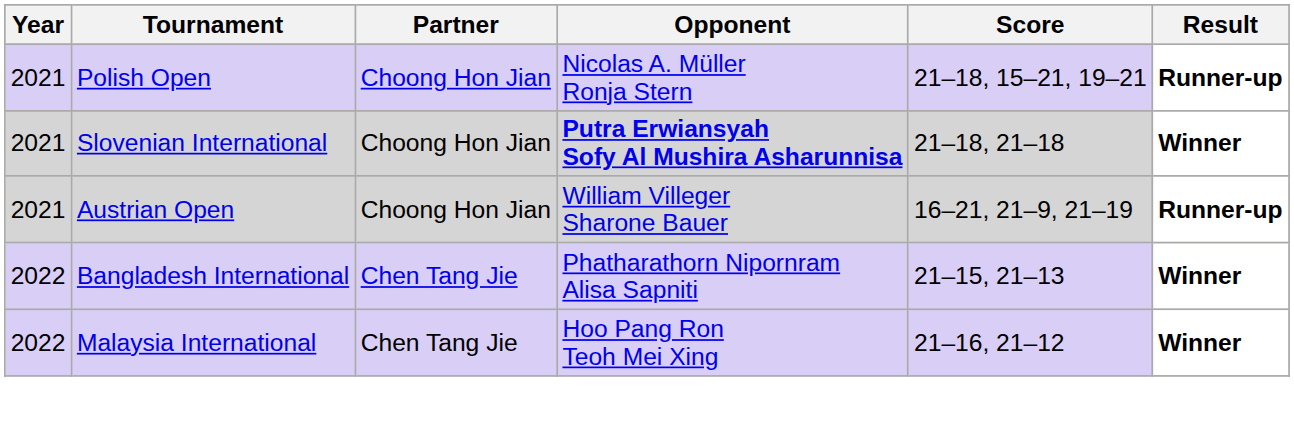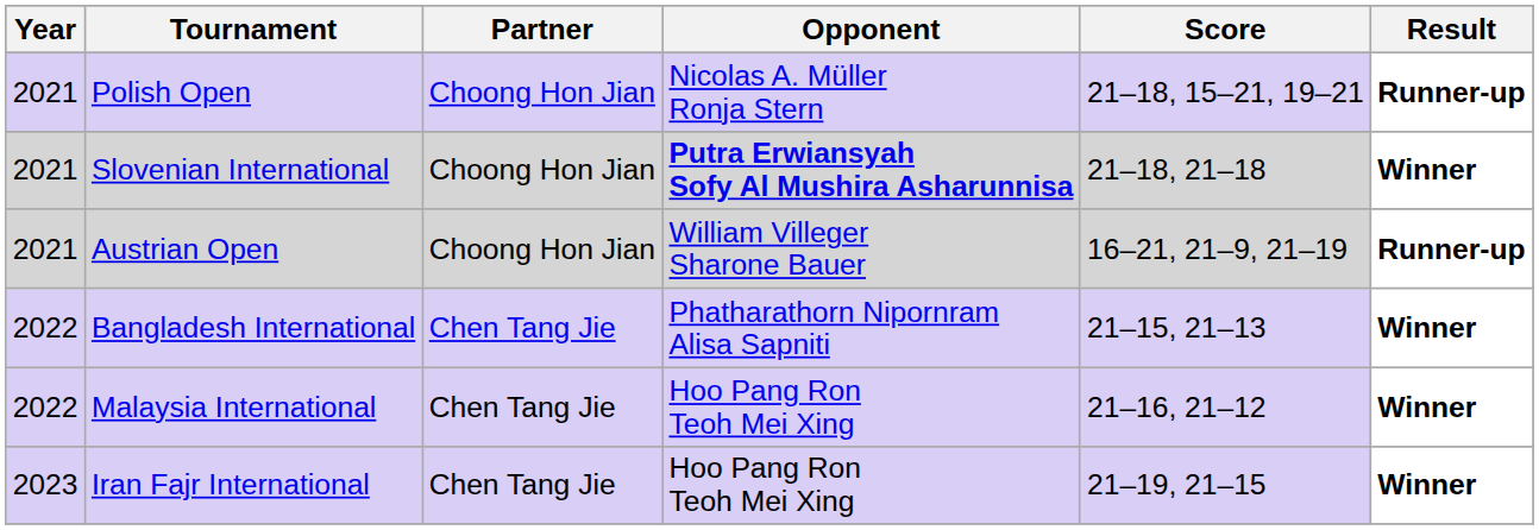+ row: 2023 | Iran Fajr International | Chen Tang Jie | Hoo Pang Ron Teoh Mei Xing | 21–19, 21–15 | Winner
